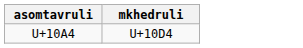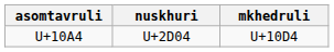+ column: nuskhuri | U+2D04
